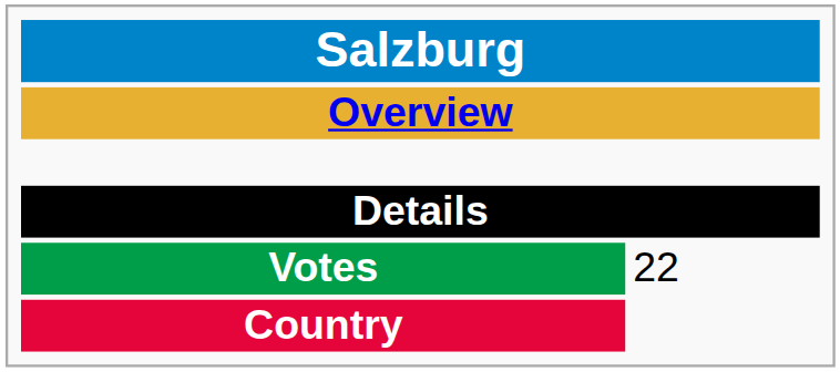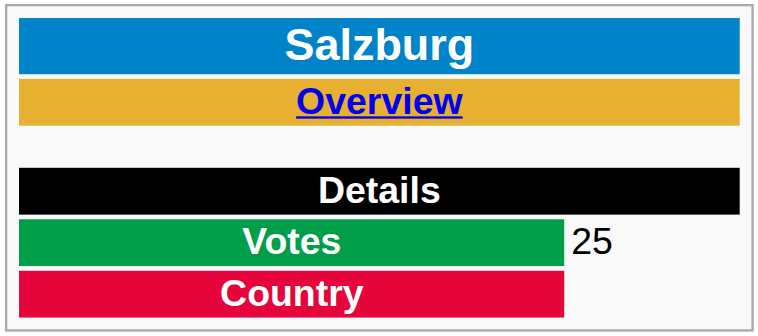Votes | column 2: 22 -> 25
